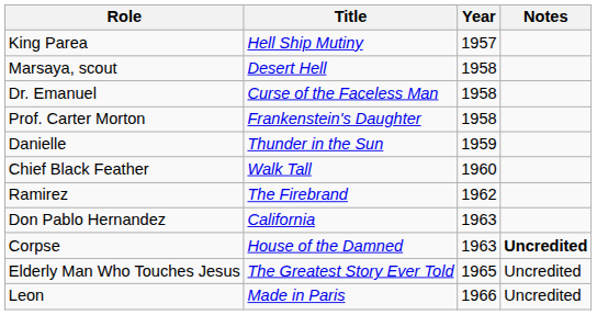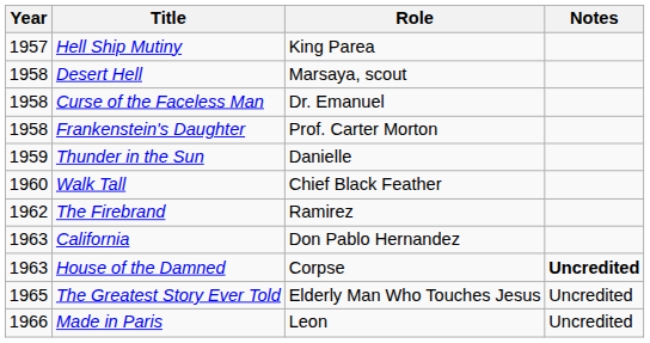columns swapped: Year <-> Role
